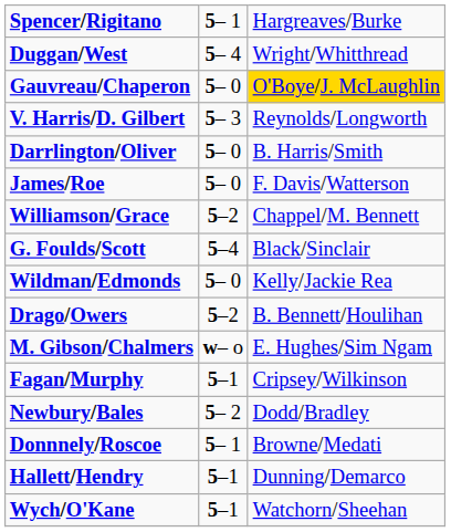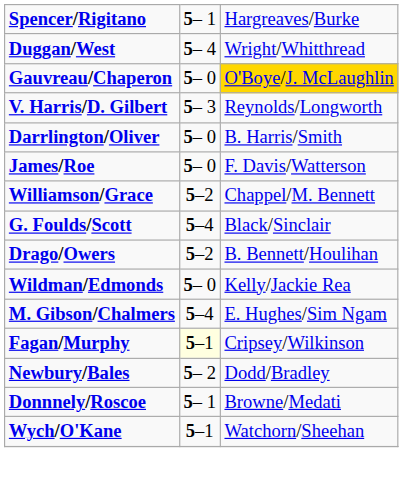rows swapped: Wildman/Edmonds <-> Drago/Owers
M. Gibson/Chalmers | column 2: w– o -> 5–4
Fagan/Murphy | column 2: no background -> lightyellow background
- row: Hallett/Hendry | 5–1 | Dunning/Demarco
